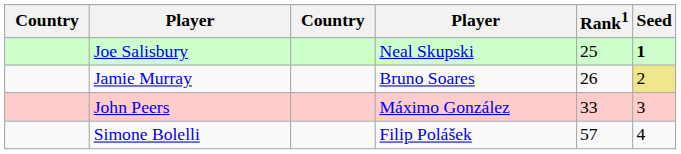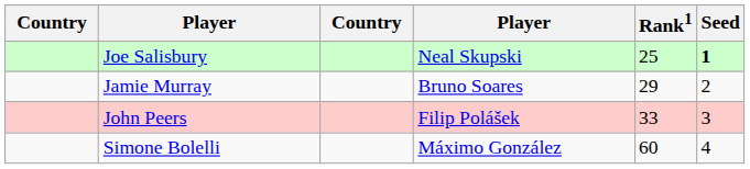Jamie Murray | Rank1: 26 -> 29
Jamie Murray | Seed: khaki background -> no background
John Peers | column 4: Máximo González -> Filip Polášek
Simone Bolelli | column 4: Filip Polášek -> Máximo González
Simone Bolelli | Rank1: 57 -> 60
